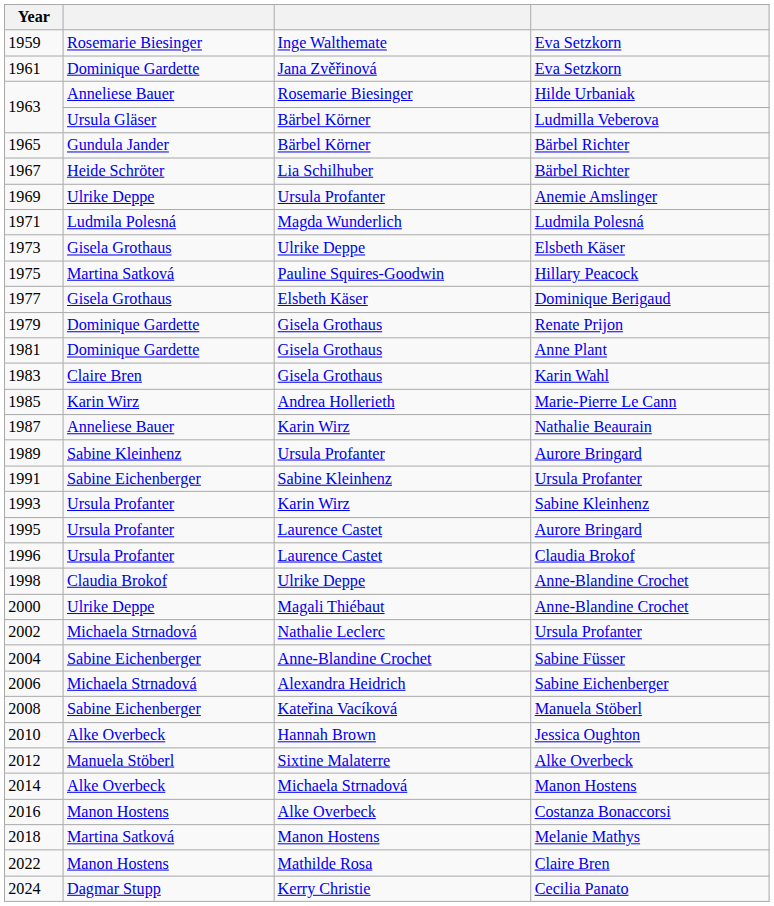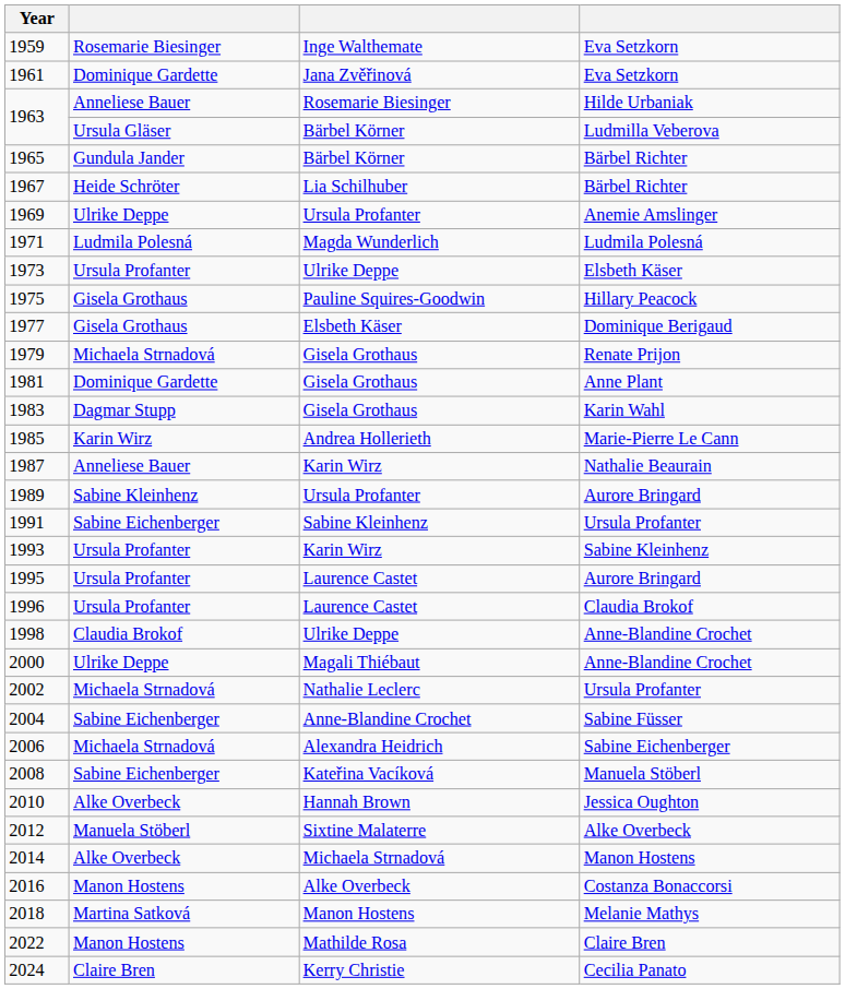1973 | column 2: Gisela Grothaus -> Ursula Profanter
1975 | column 2: Martina Satková -> Gisela Grothaus
1979 | column 2: Dominique Gardette -> Michaela Strnadová
1983 | column 2: Claire Bren -> Dagmar Stupp
2024 | column 2: Dagmar Stupp -> Claire Bren
